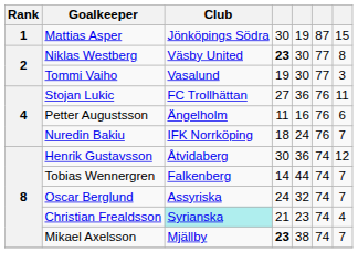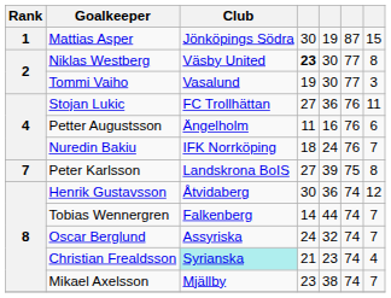+ row: 7 | Peter Karlsson | Landskrona BoIS | 27 | 39 | 75 | 8
Mikael Axelsson | column 4: bold -> normal
